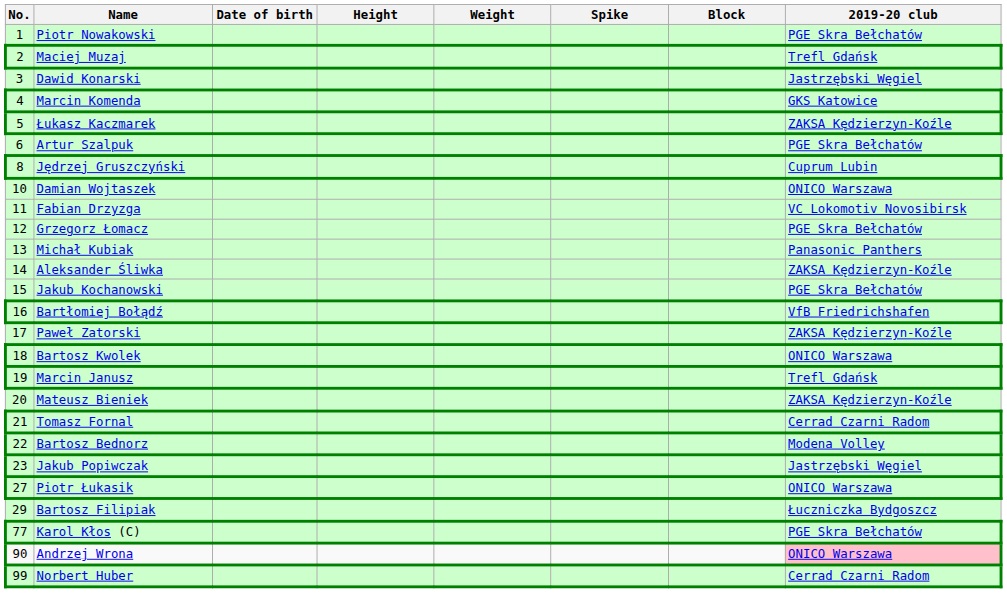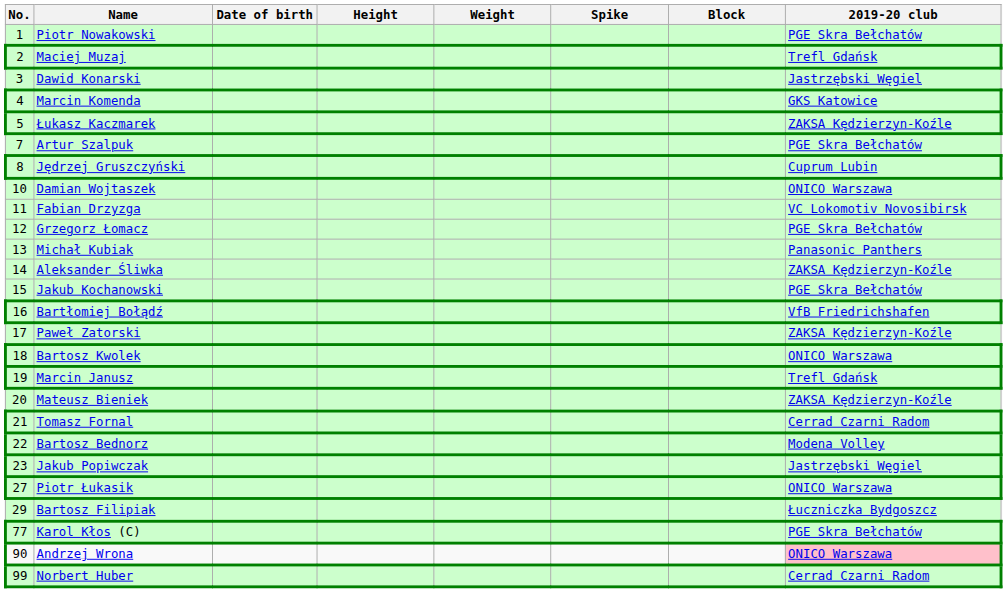Artur Szalpuk | No.: 6 -> 7
